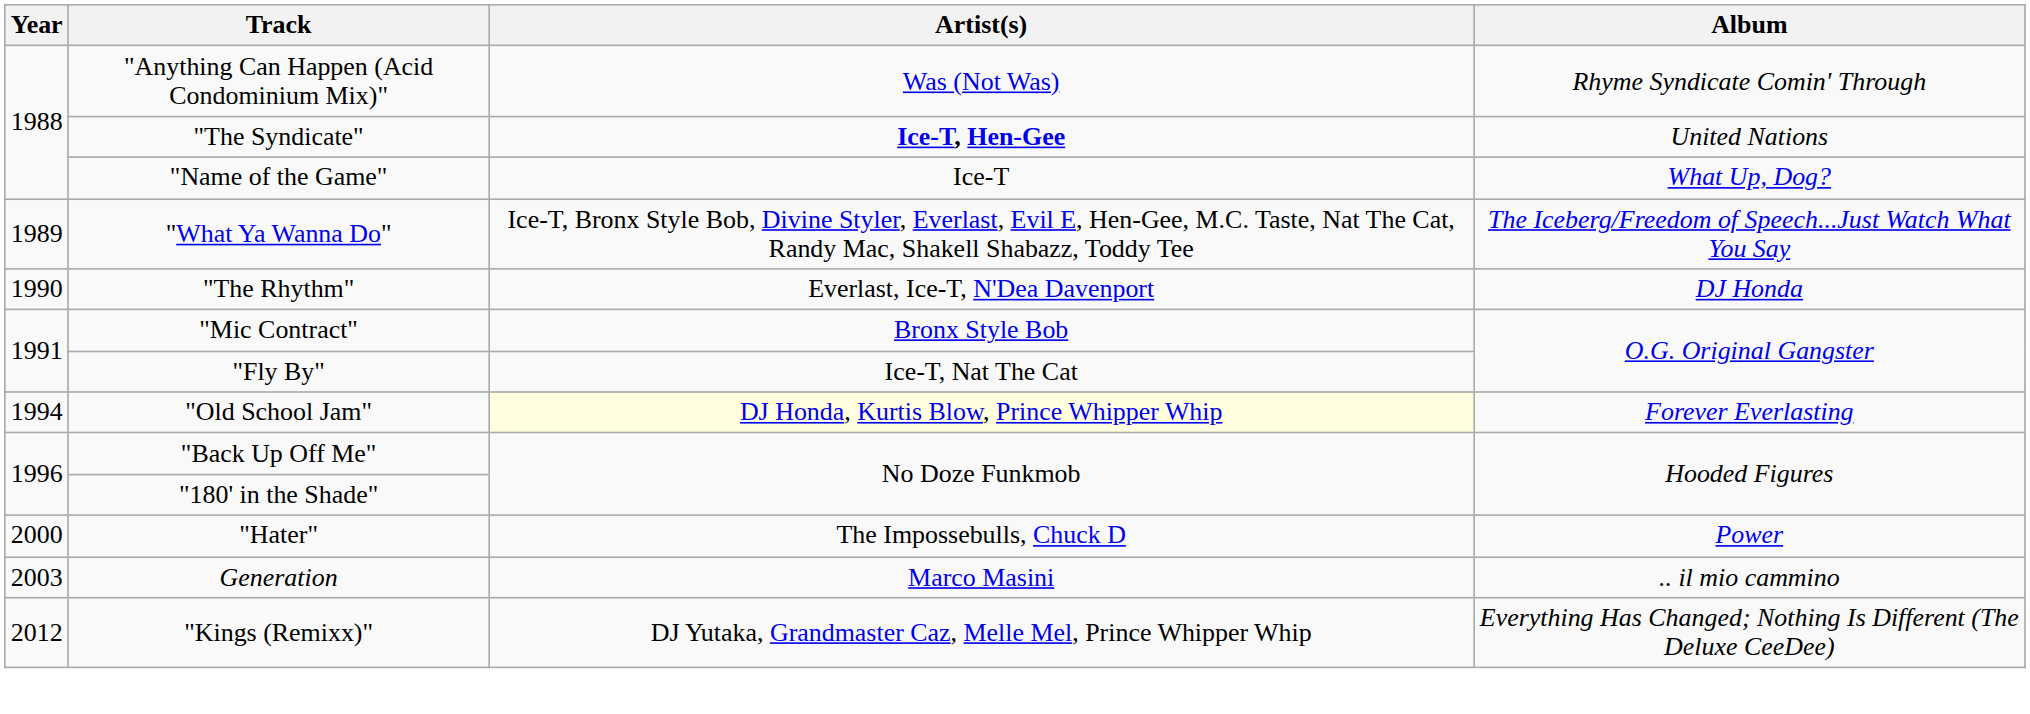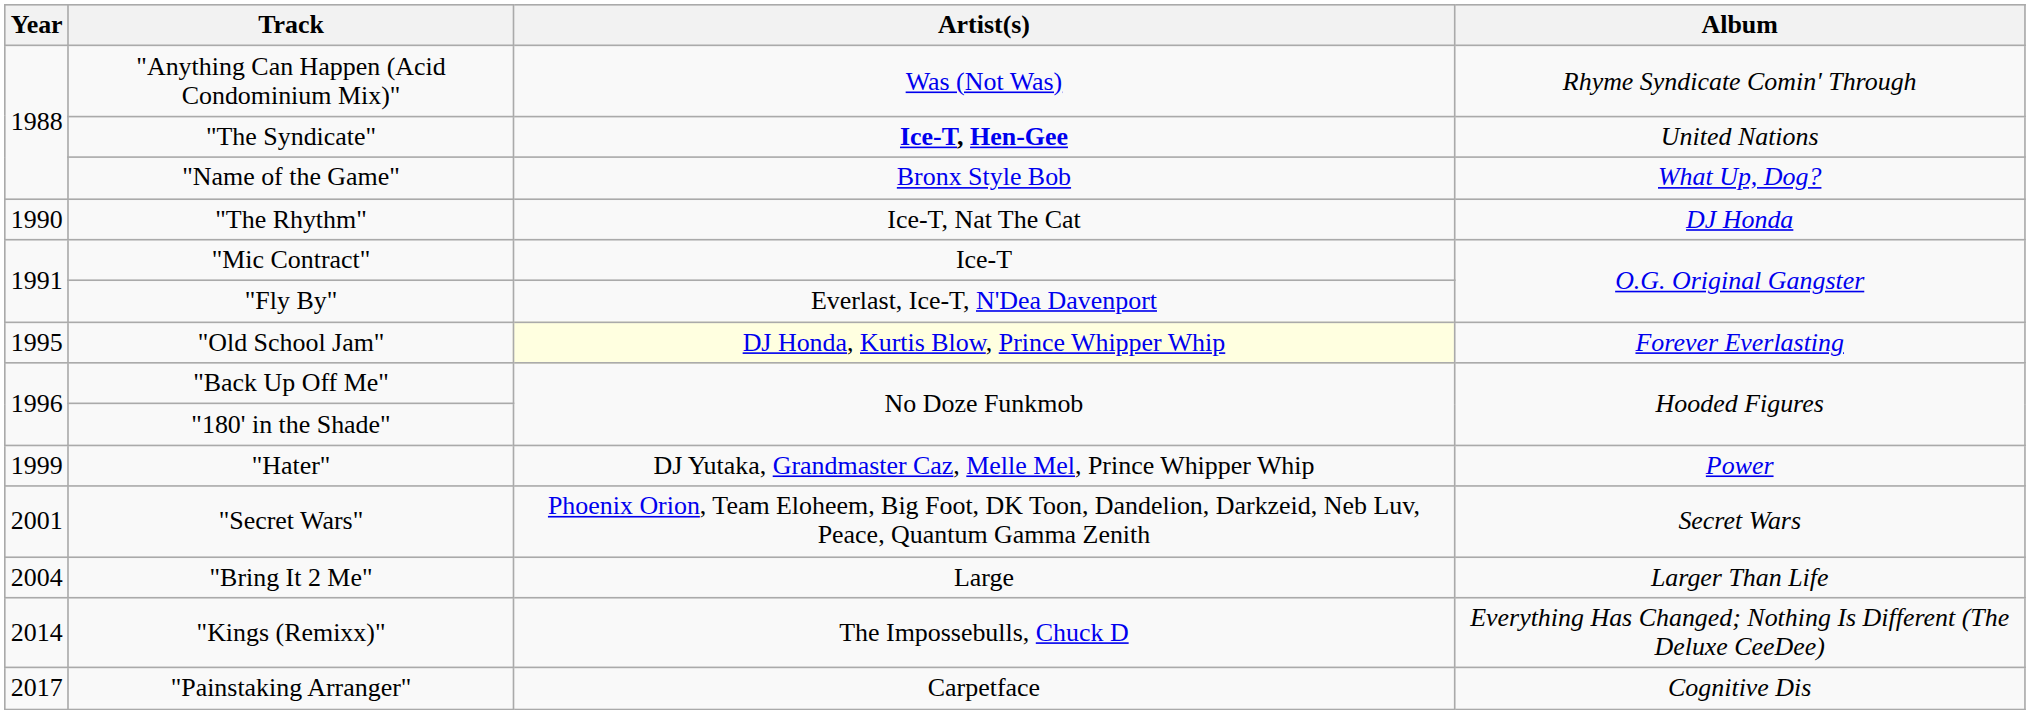"Name of the Game" | Artist(s): Ice-T -> Bronx Style Bob
- row: 1989 | "What Ya Wanna Do" | Ice-T, Bronx Style Bob, Divine Styler, Everlast, Evil E, Hen-Gee, M.C. Taste, Nat The Cat, Randy Mac, Shakell Shabazz, Toddy Tee | The Iceberg/Freedom of Speech...Just Watch What You Say
"The Rhythm" | Artist(s): Everlast, Ice-T, N'Dea Davenport -> Ice-T, Nat The Cat
"Mic Contract" | Artist(s): Bronx Style Bob -> Ice-T
"Fly By" | Artist(s): Ice-T, Nat The Cat -> Everlast, Ice-T, N'Dea Davenport
"Old School Jam" | Year: 1994 -> 1995
"Hater" | Year: 2000 -> 1999
"Hater" | Artist(s): The Impossebulls, Chuck D -> DJ Yutaka, Grandmaster Caz, Melle Mel, Prince Whipper Whip
+ row: 2001 | "Secret Wars" | Phoenix Orion, Team Eloheem, Big Foot, DK Toon, Dandelion, Darkzeid, Neb Luv, Peace, Quantum Gamma Zenith | Secret Wars
- row: 2003 | Generation | Marco Masini | .. il mio cammino
+ row: 2004 | "Bring It 2 Me" | Large | Larger Than Life
"Kings (Remixx)" | Year: 2012 -> 2014
"Kings (Remixx)" | Artist(s): DJ Yutaka, Grandmaster Caz, Melle Mel, Prince Whipper Whip -> The Impossebulls, Chuck D
+ row: 2017 | "Painstaking Arranger" | Carpetface | Cognitive Dis
